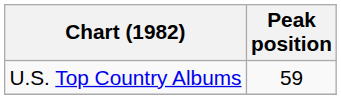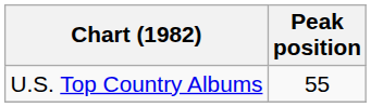U.S. Top Country Albums | Peak position: 59 -> 55
